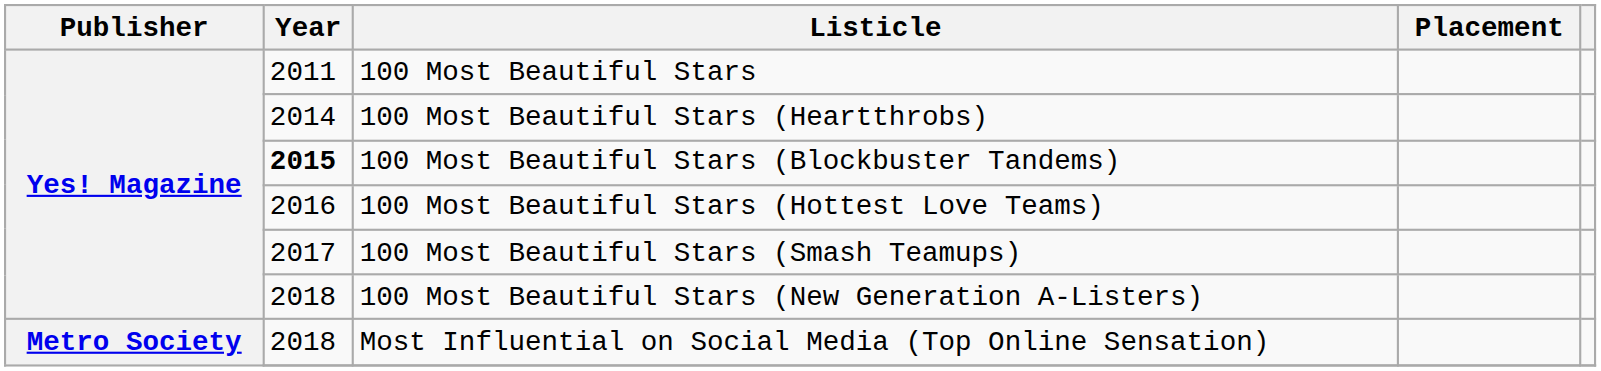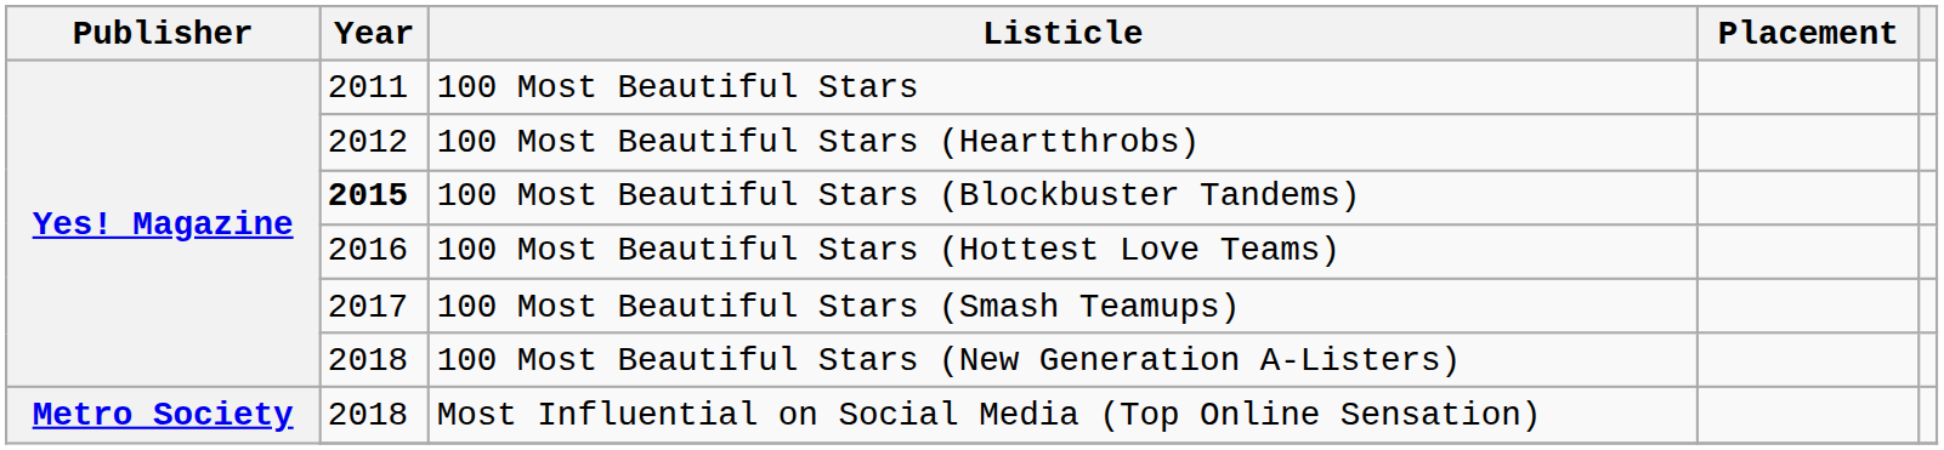100 Most Beautiful Stars (Heartthrobs) | Year: 2014 -> 2012
